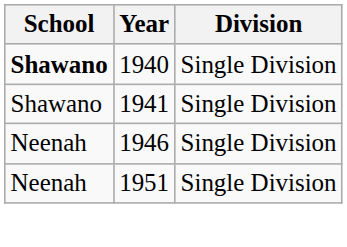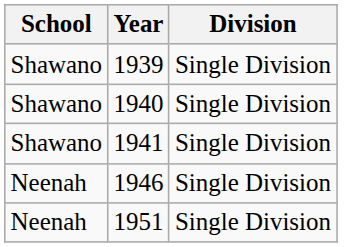+ row: Shawano | 1939 | Single Division
1940 | School: bold -> normal
